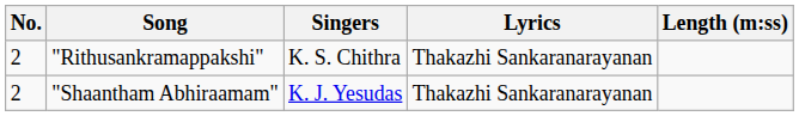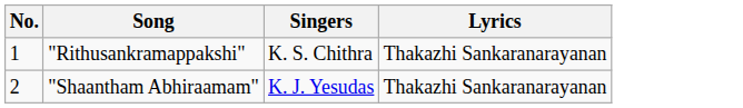- column: Length (m:ss)
"Rithusankramappakshi" | No.: 2 -> 1
